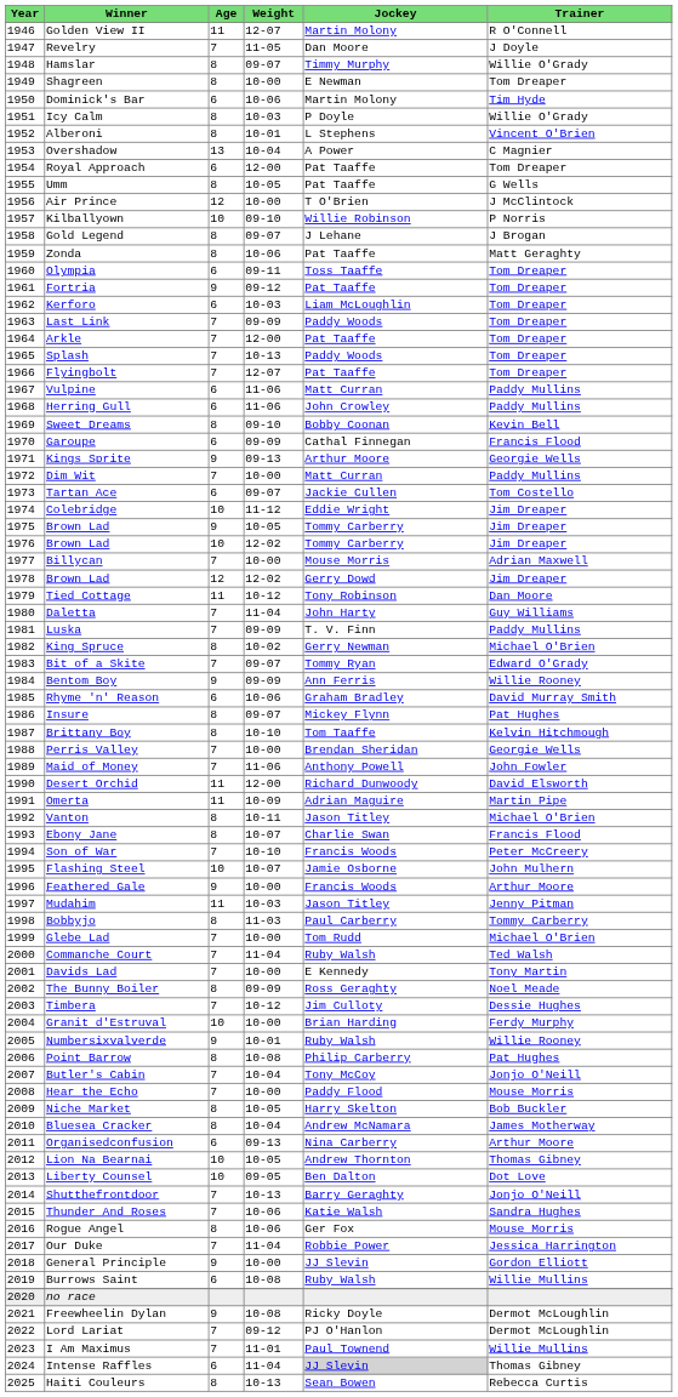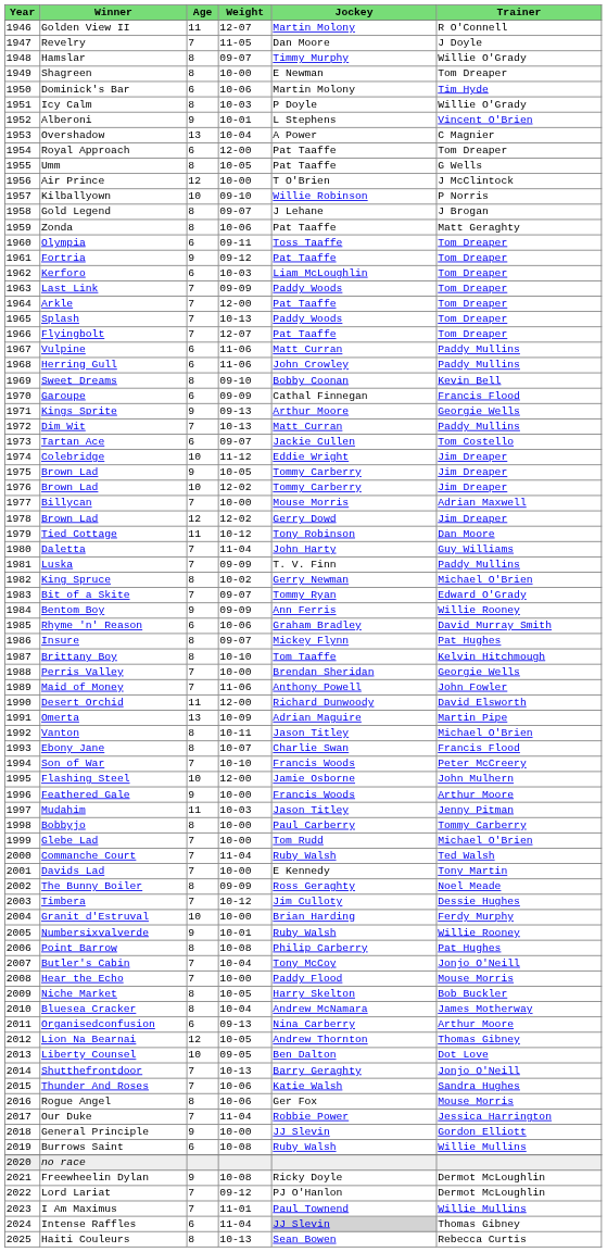Alberoni | Age: 8 -> 9
Dim Wit | Weight: 10-00 -> 10-13
Omerta | Age: 11 -> 13
Flashing Steel | Weight: 10-07 -> 12-00
Bobbyjo | Weight: 11-03 -> 10-00
Lion Na Bearnai | Age: 10 -> 12
